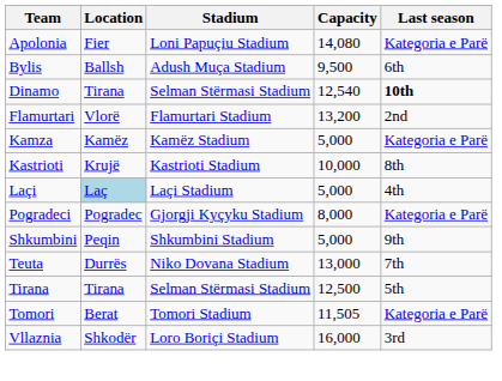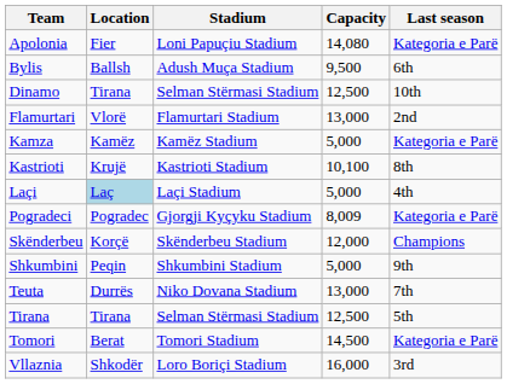Dinamo | Capacity: 12,540 -> 12,500
Dinamo | Last season: bold -> normal
Flamurtari | Capacity: 13,200 -> 13,000
Kastrioti | Capacity: 10,000 -> 10,100
Pogradeci | Capacity: 8,000 -> 8,009
+ row: Skënderbeu | Korçë | Skënderbeu Stadium | 12,000 | Champions
Tomori | Capacity: 11,505 -> 14,500
